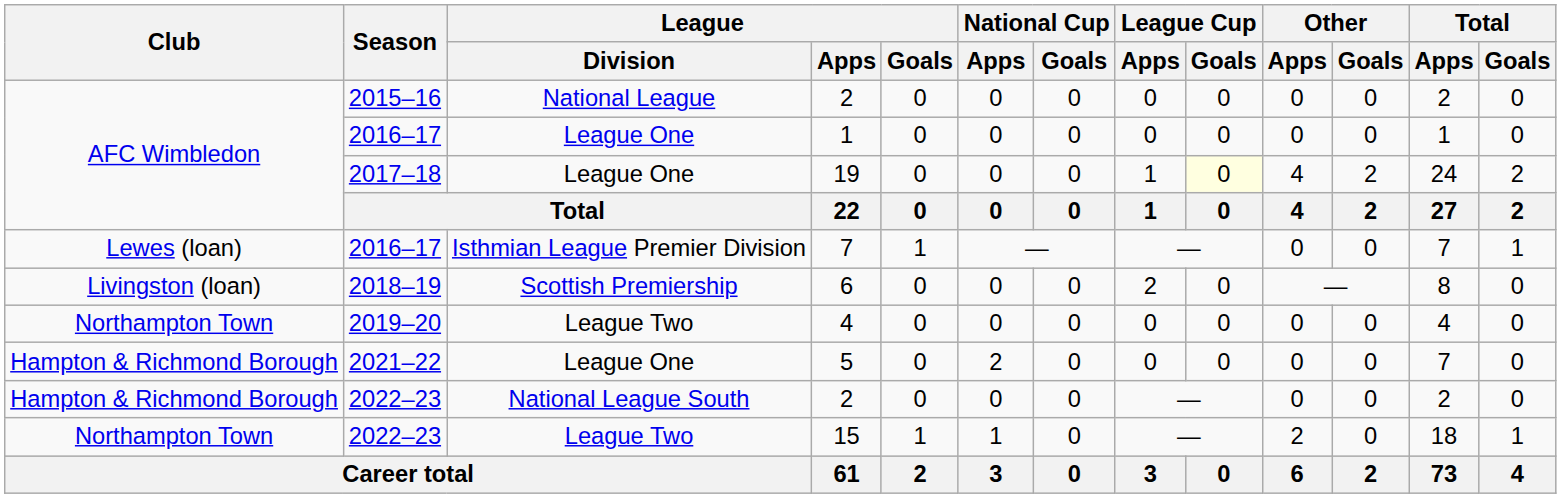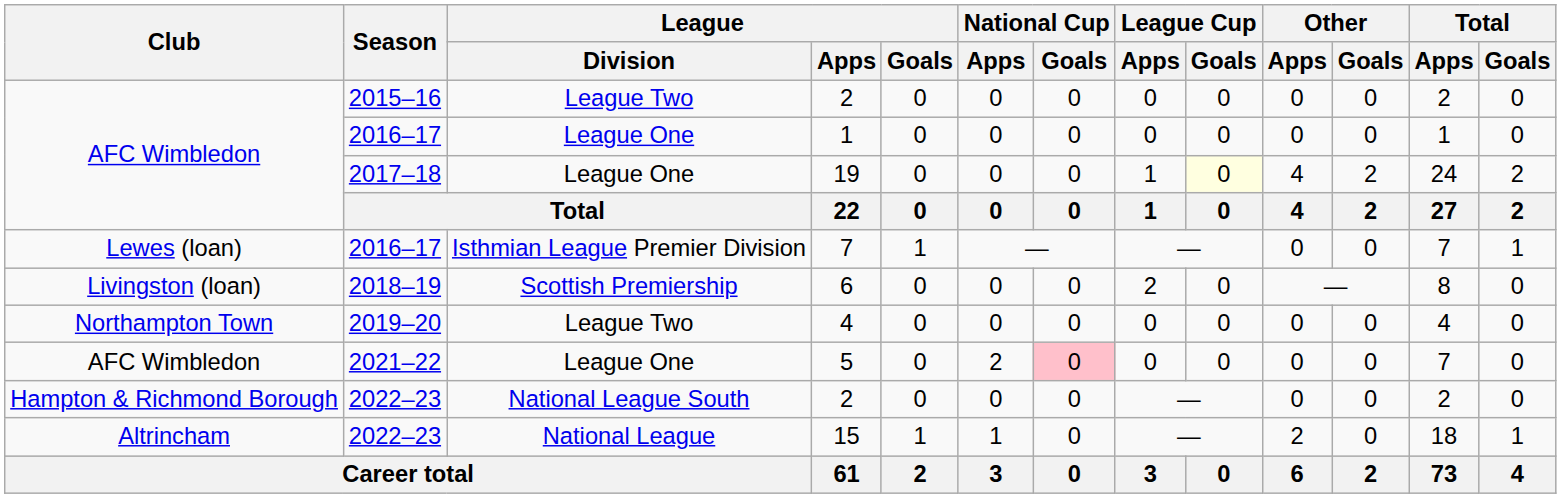2015–16 / 2 | League / Division: National League -> League Two
5 | Club: Hampton & Richmond Borough -> AFC Wimbledon
5 | National Cup / Goals: no background -> pink background
15 | Club: Northampton Town -> Altrincham
15 | League / Division: League Two -> National League
